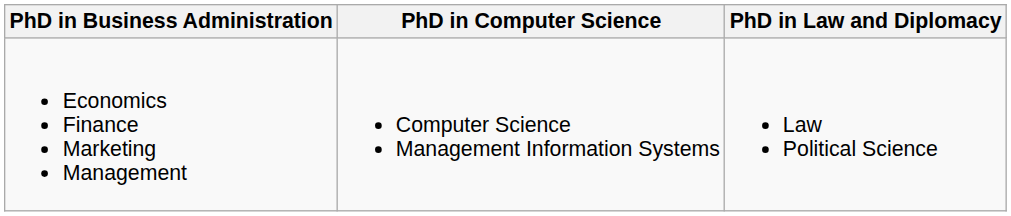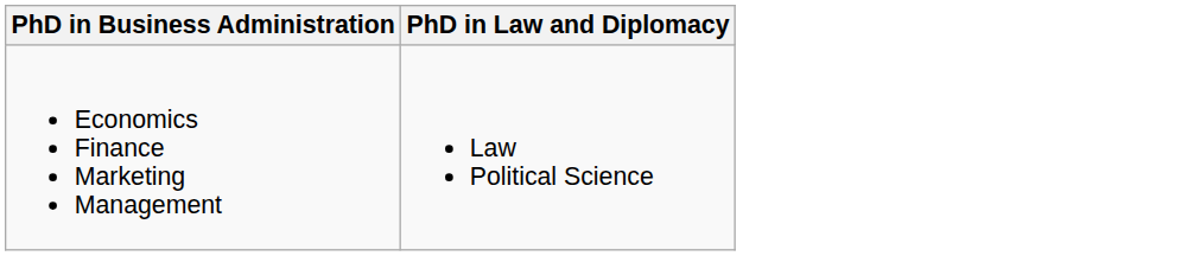- column: PhD in Computer Science | Computer Science Management Information Systems
